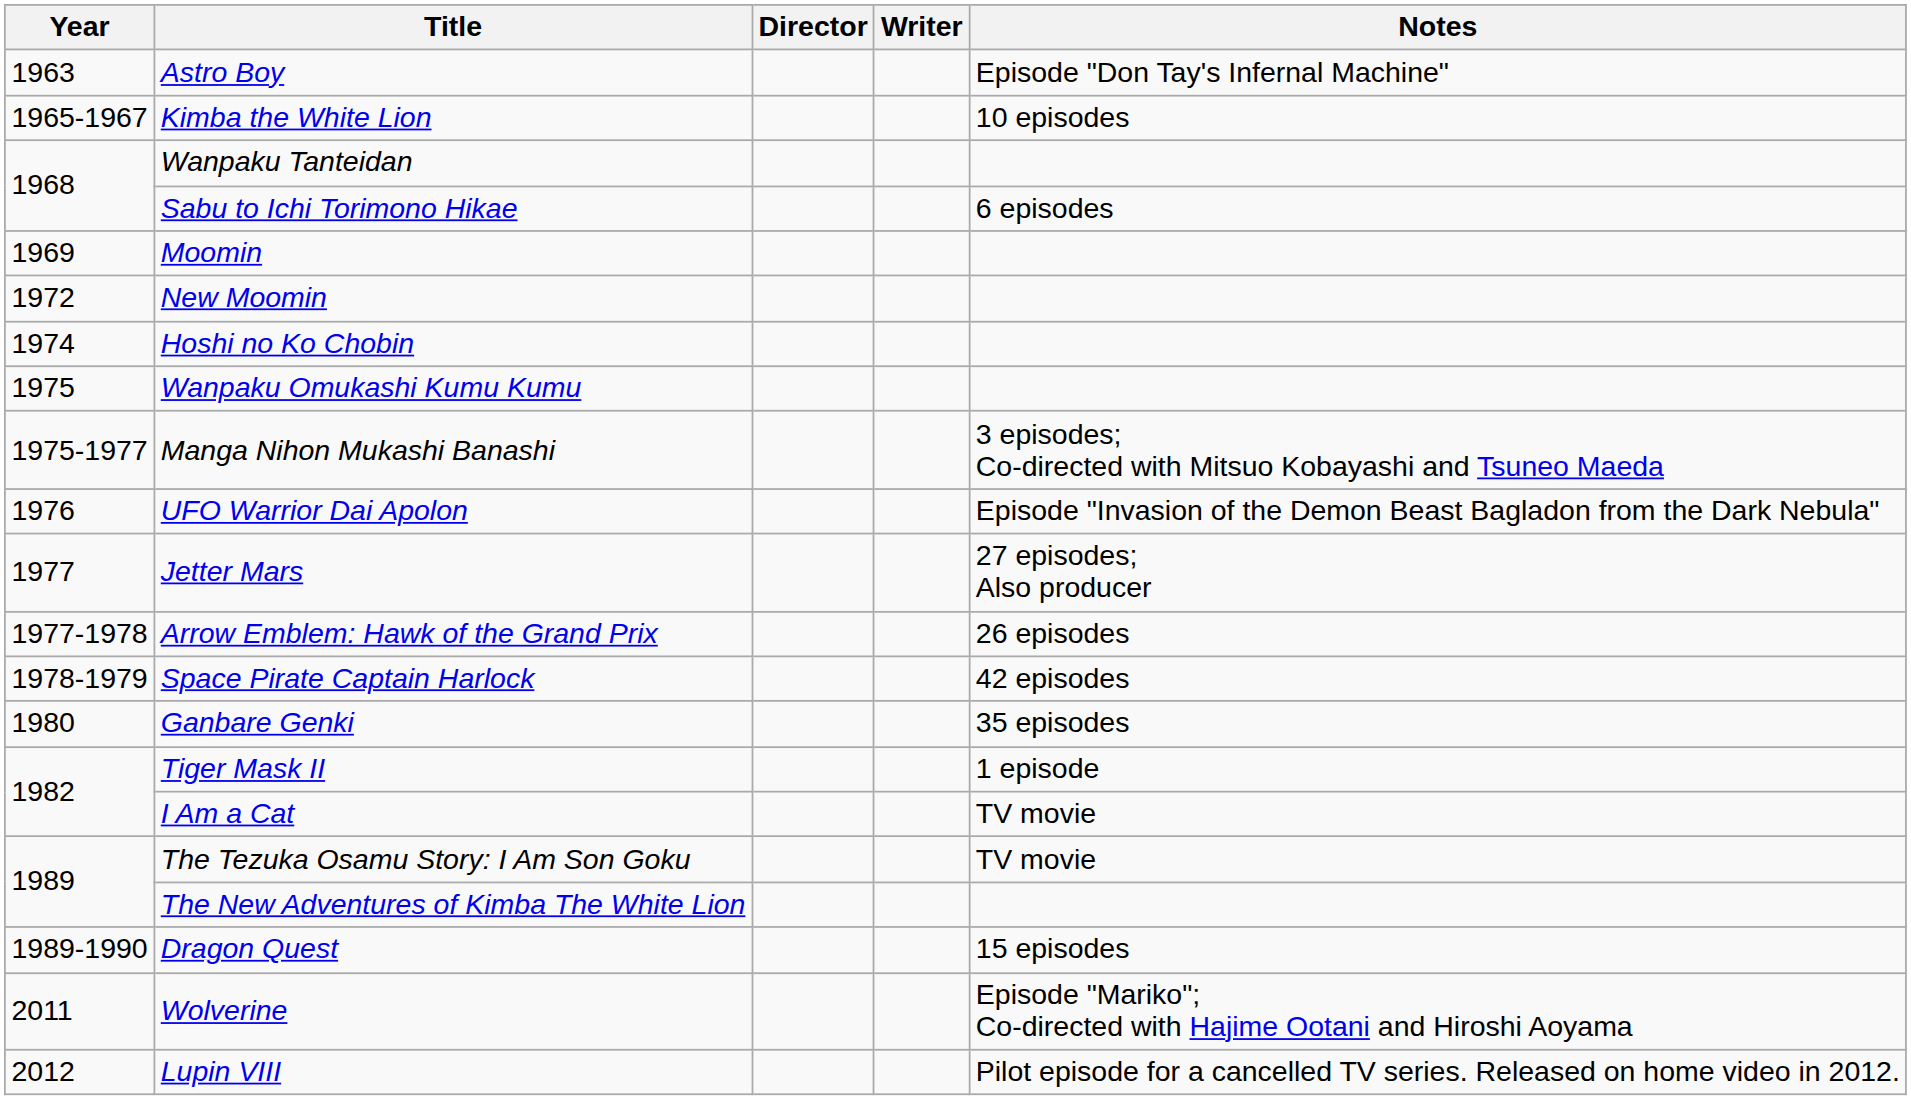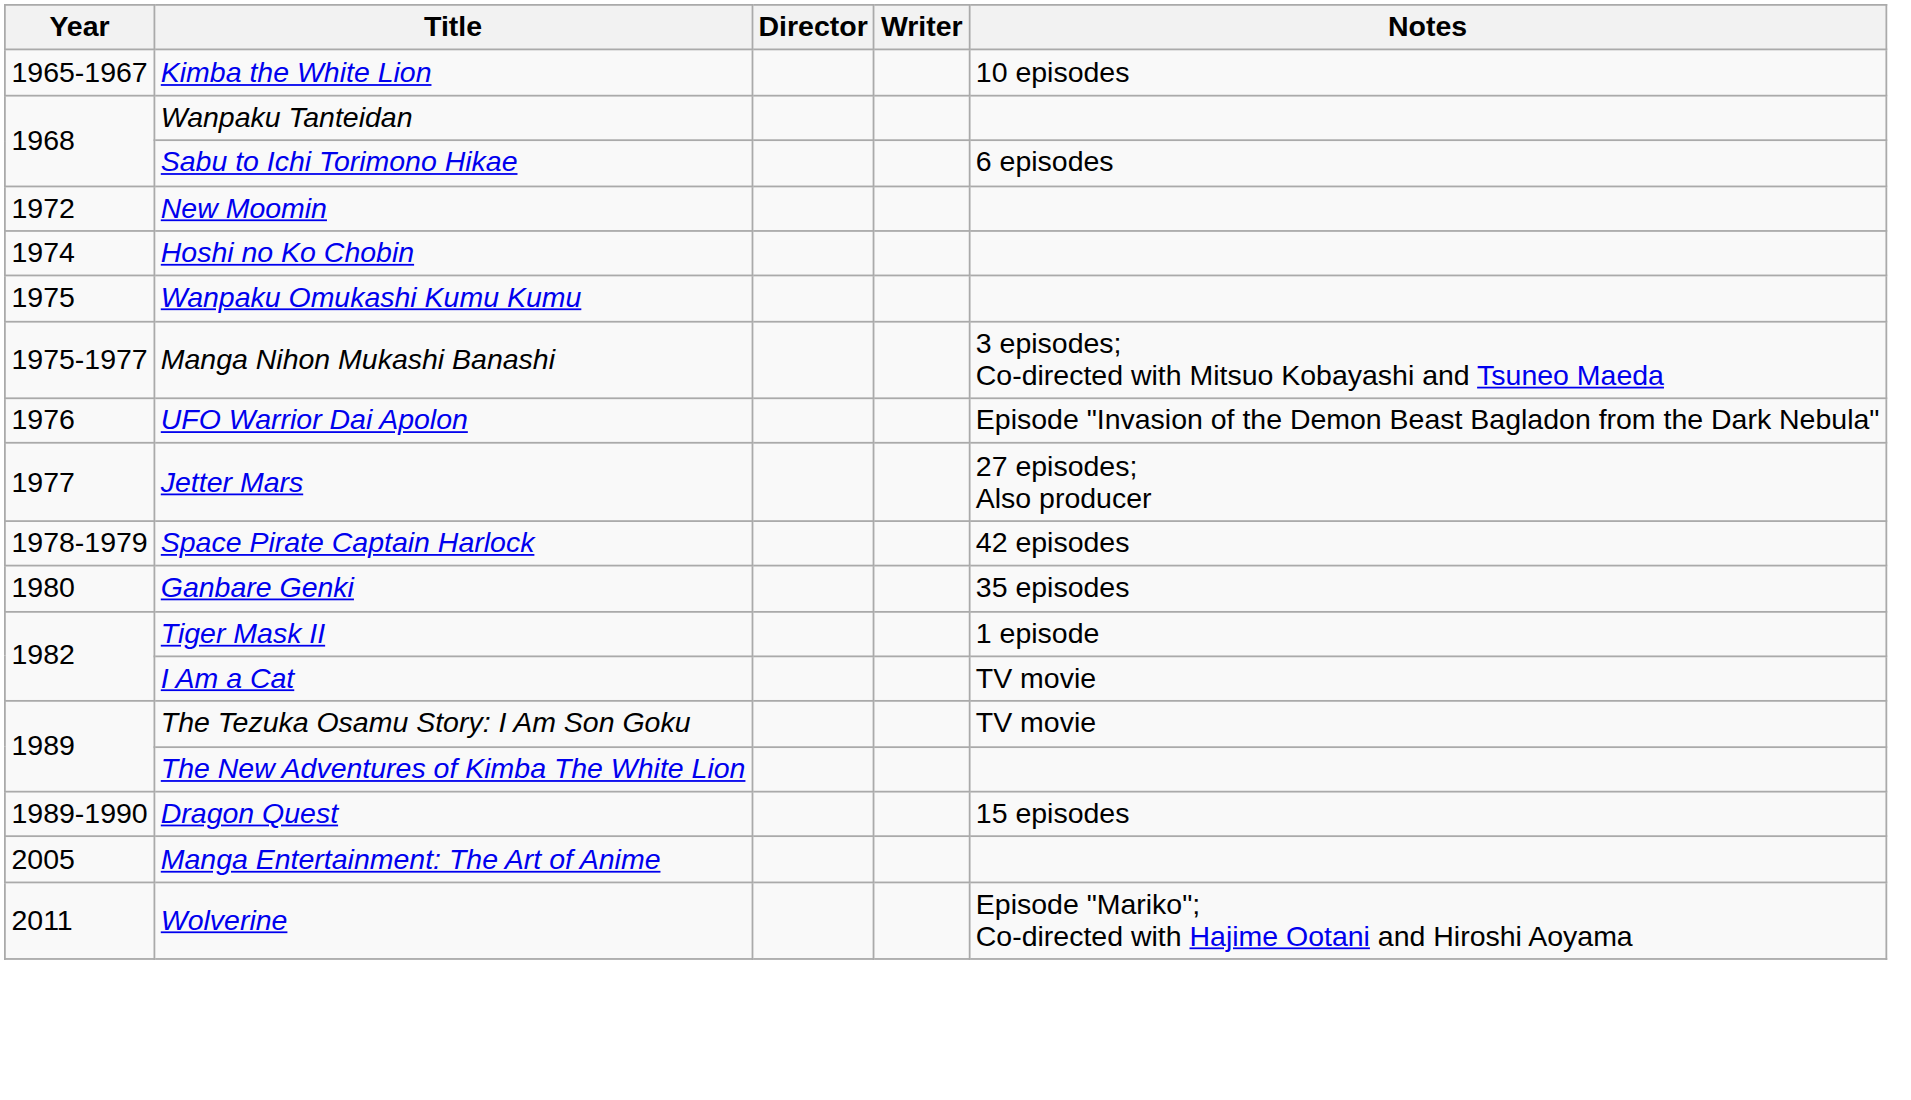- row: 1963 | Astro Boy | Episode "Don Tay's Infernal Machine"
- row: 1969 | Moomin
- row: 1977-1978 | Arrow Emblem: Hawk of the Grand Prix | 26 episodes
+ row: 2005 | Manga Entertainment: The Art of Anime
- row: 2012 | Lupin VIII | Pilot episode for a cancelled TV series. Released on home video in 2012.
